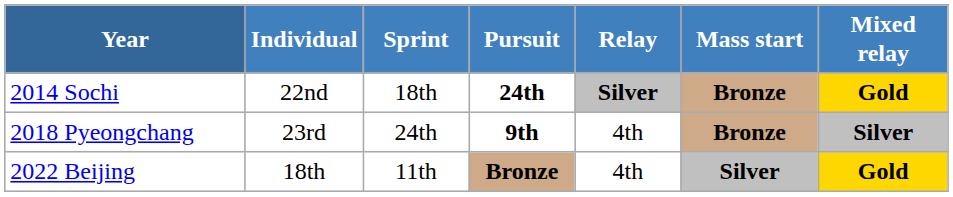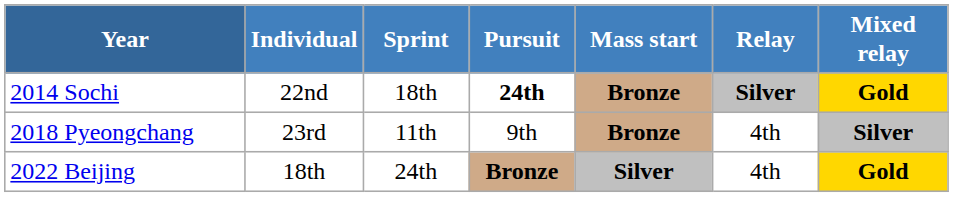columns swapped: Mass start <-> Relay
2018 Pyeongchang | Sprint: 24th -> 11th
2018 Pyeongchang | Pursuit: bold -> normal
2022 Beijing | Sprint: 11th -> 24th
